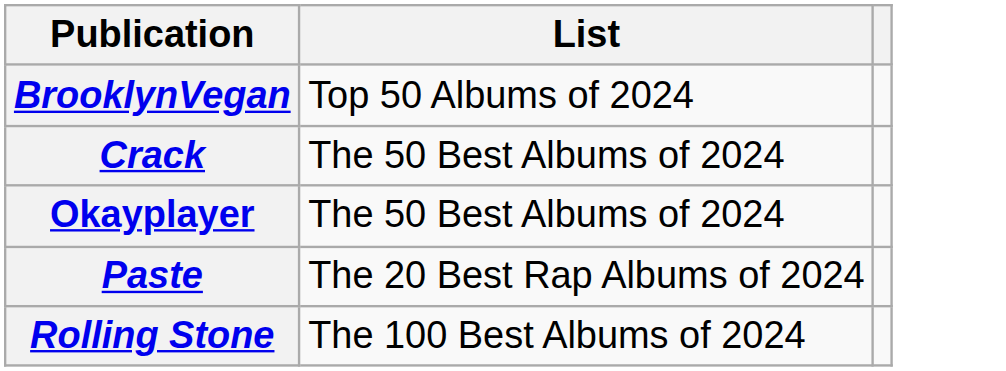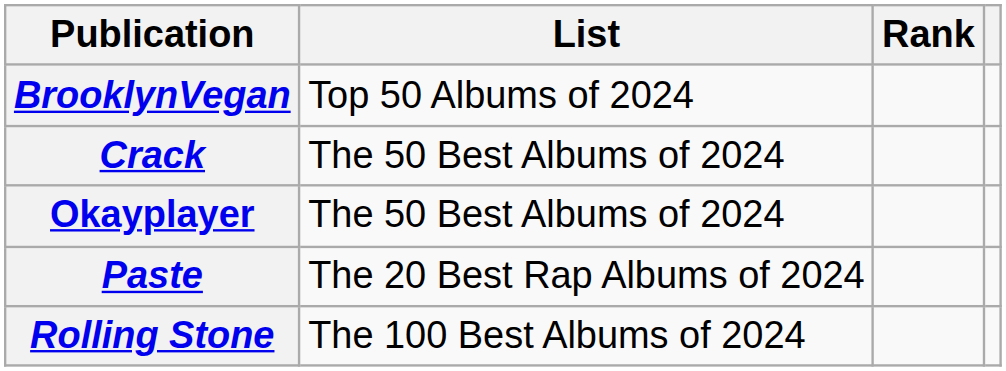+ column: Rank
